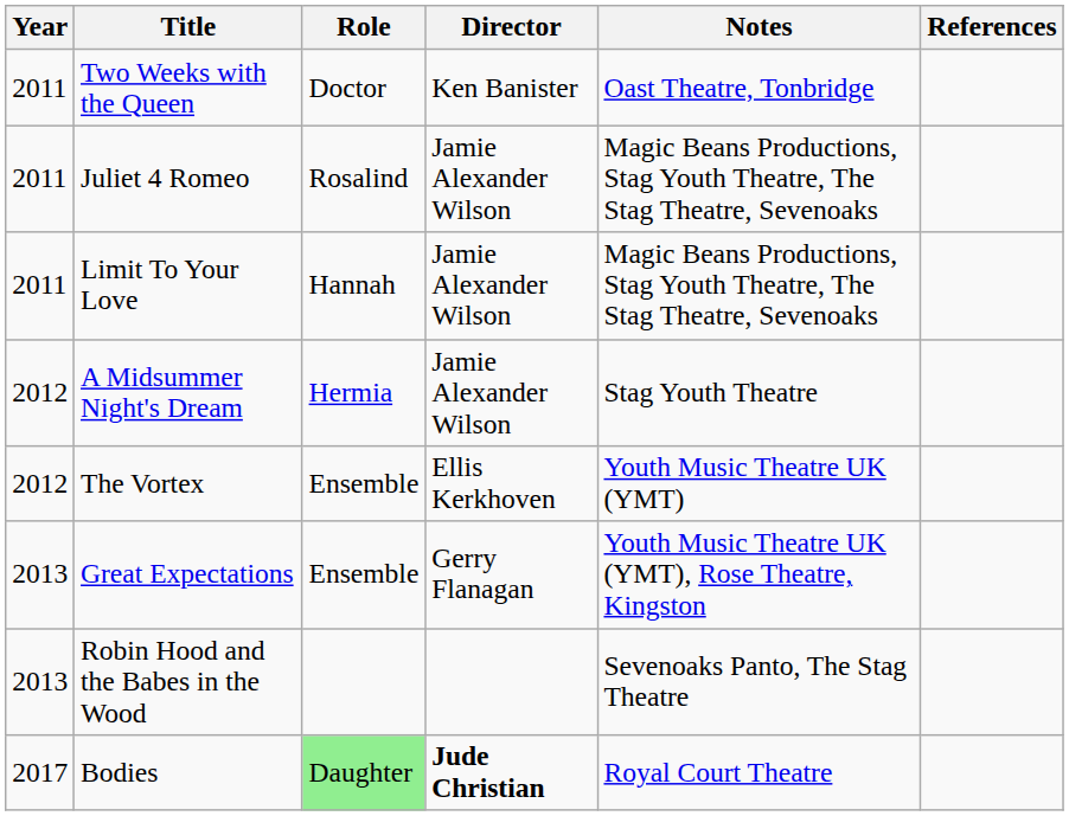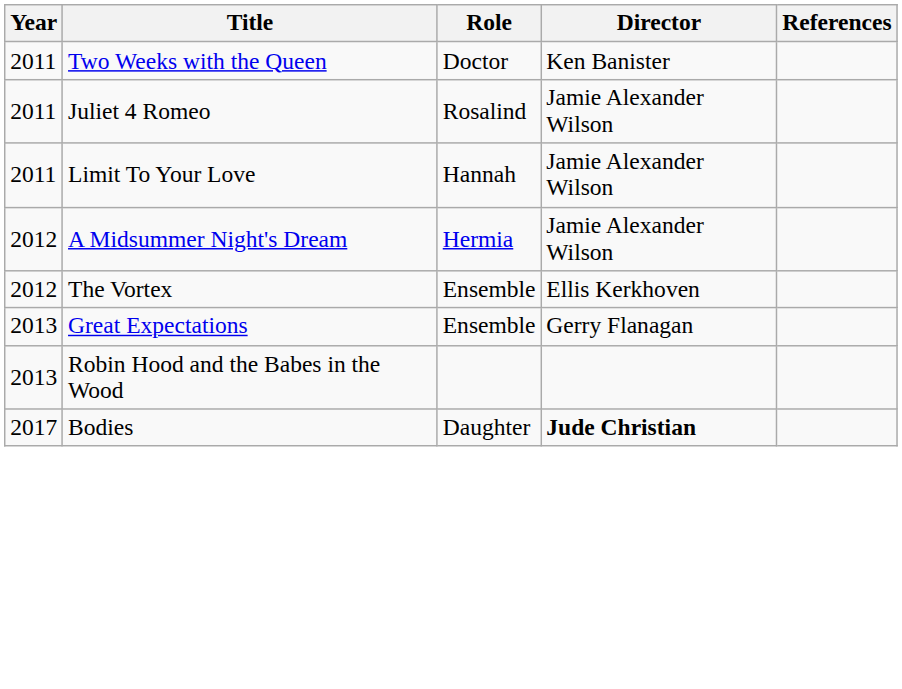- column: Notes | Oast Theatre, Tonbridge | Magic Beans Productions, Stag Youth Theatre, The Stag Theatre, Sevenoaks | Magic Beans Productions, Stag Youth Theatre, The Stag Theatre, Sevenoaks | Stag Youth Theatre | Youth Music Theatre UK (YMT) | Youth Music Theatre UK (YMT), Rose Theatre, Kingston | Sevenoaks Panto, The Stag Theatre | Royal Court Theatre
Bodies | Role: lightgreen background -> no background
